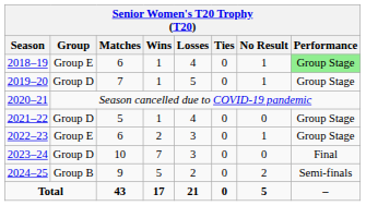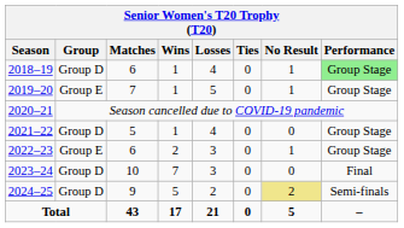2018–19 | Group: Group E -> Group D
2019–20 | Group: Group D -> Group E
2024–25 | Group: Group B -> Group D
2024–25 | No Result: no background -> khaki background
